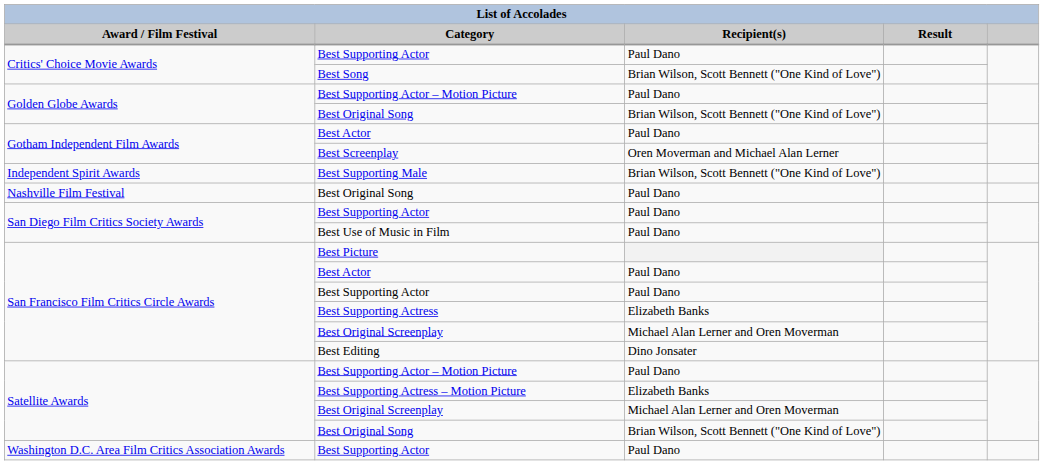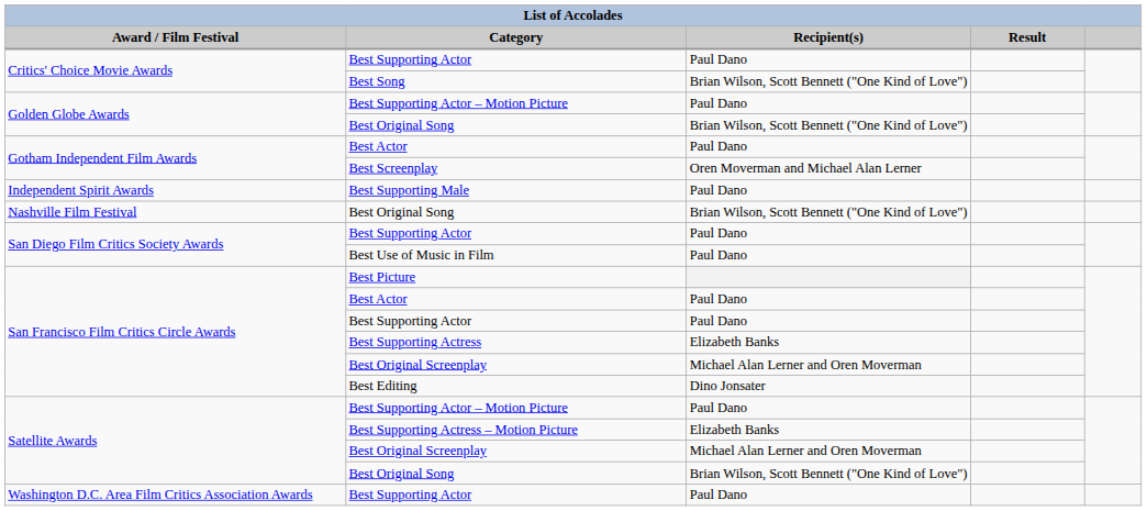Best Supporting Male | Recipient(s): Brian Wilson, Scott Bennett ("One Kind of Love") -> Paul Dano
Nashville Film Festival / Best Original Song | Recipient(s): Paul Dano -> Brian Wilson, Scott Bennett ("One Kind of Love")
